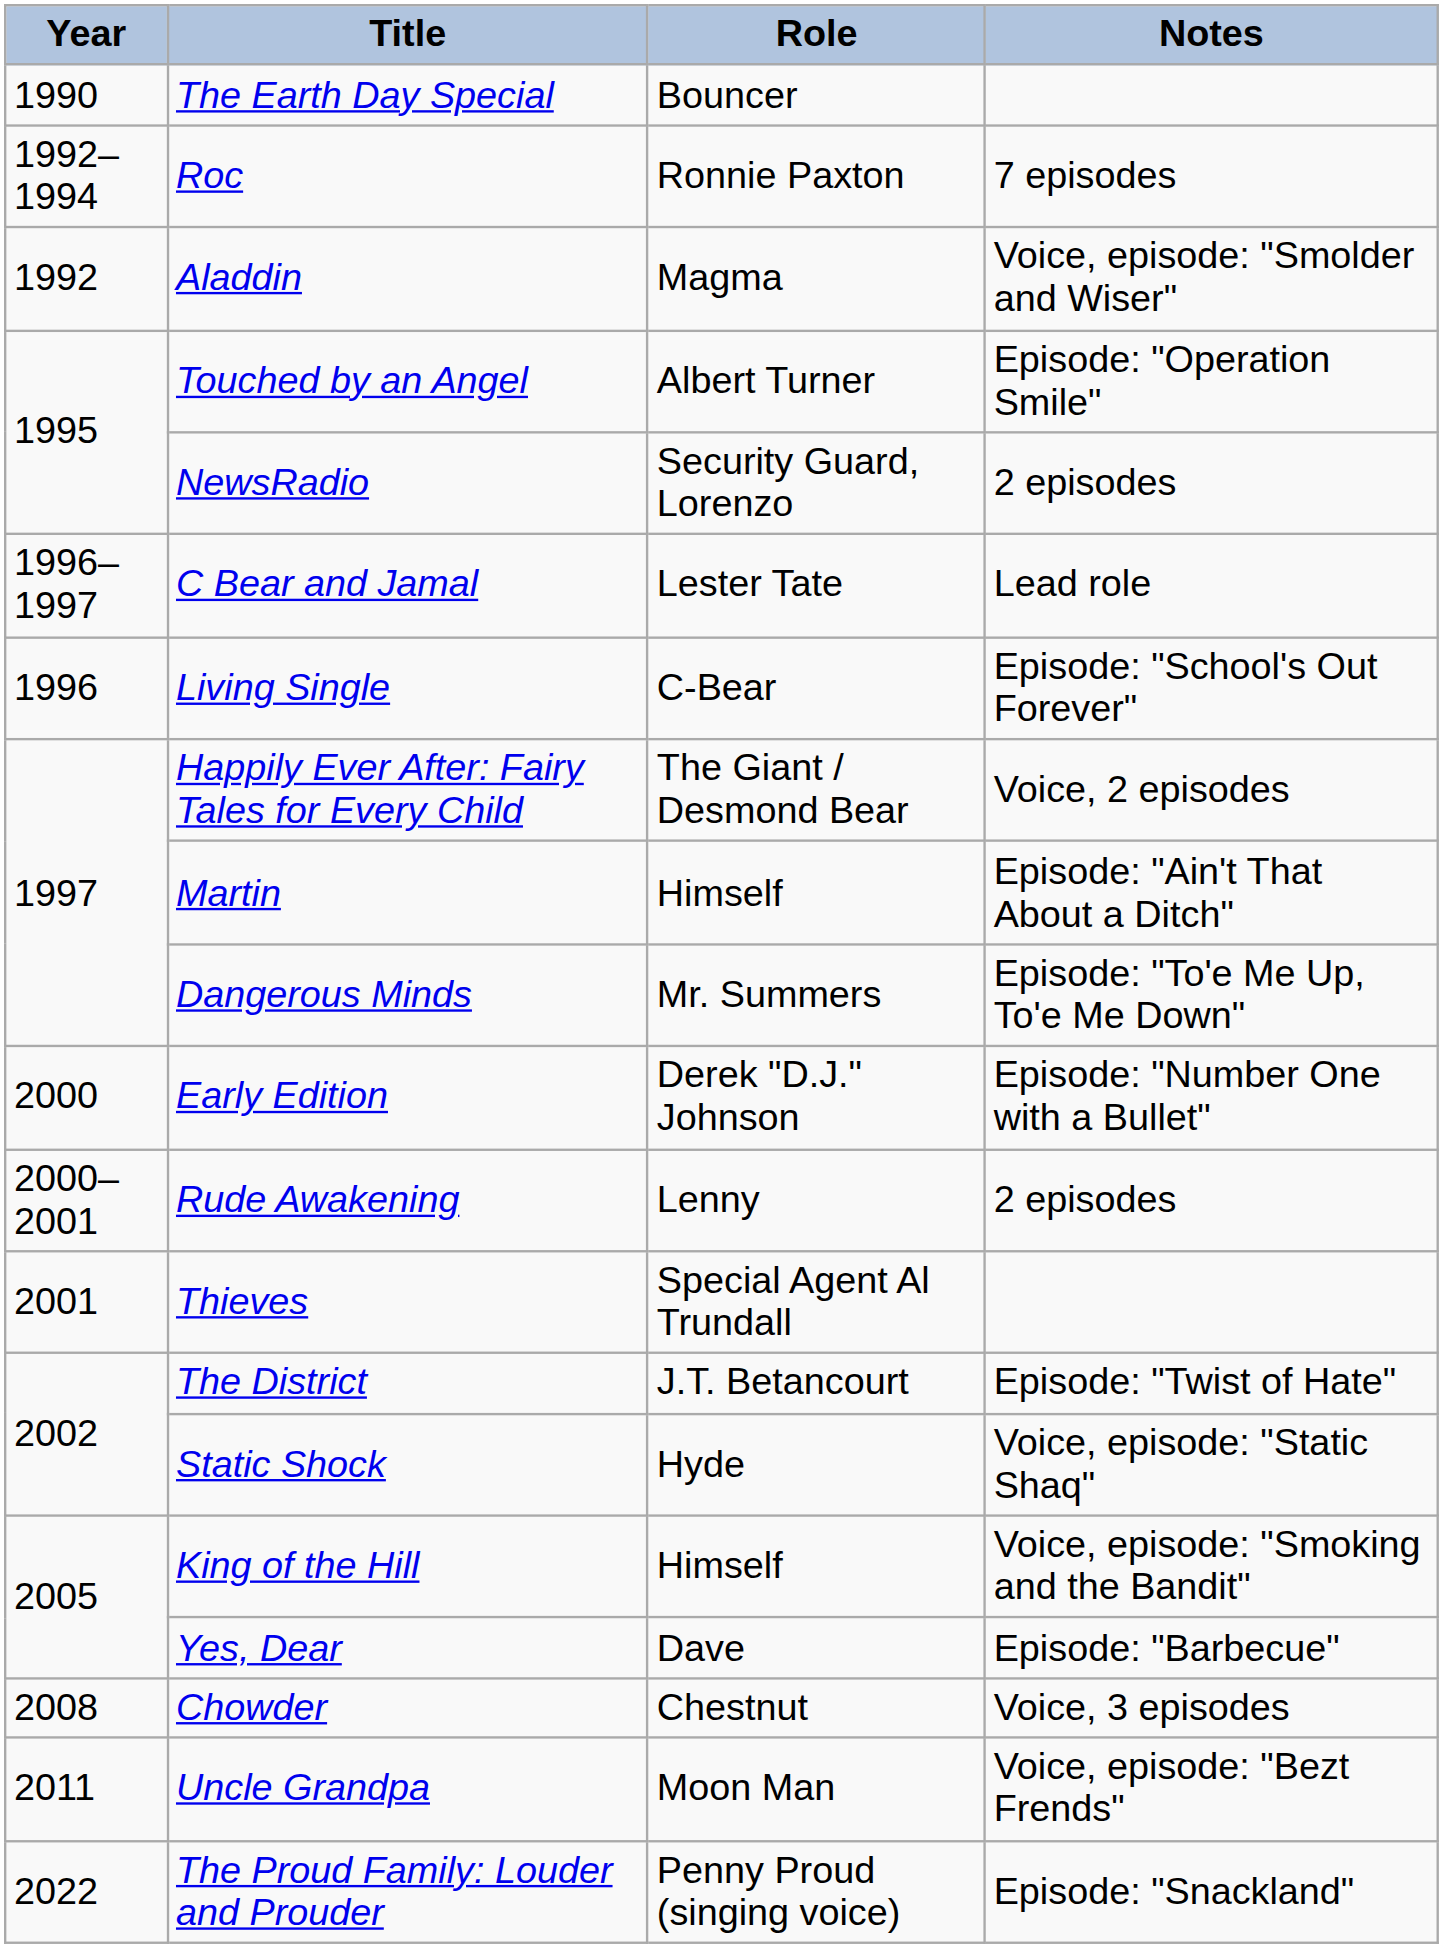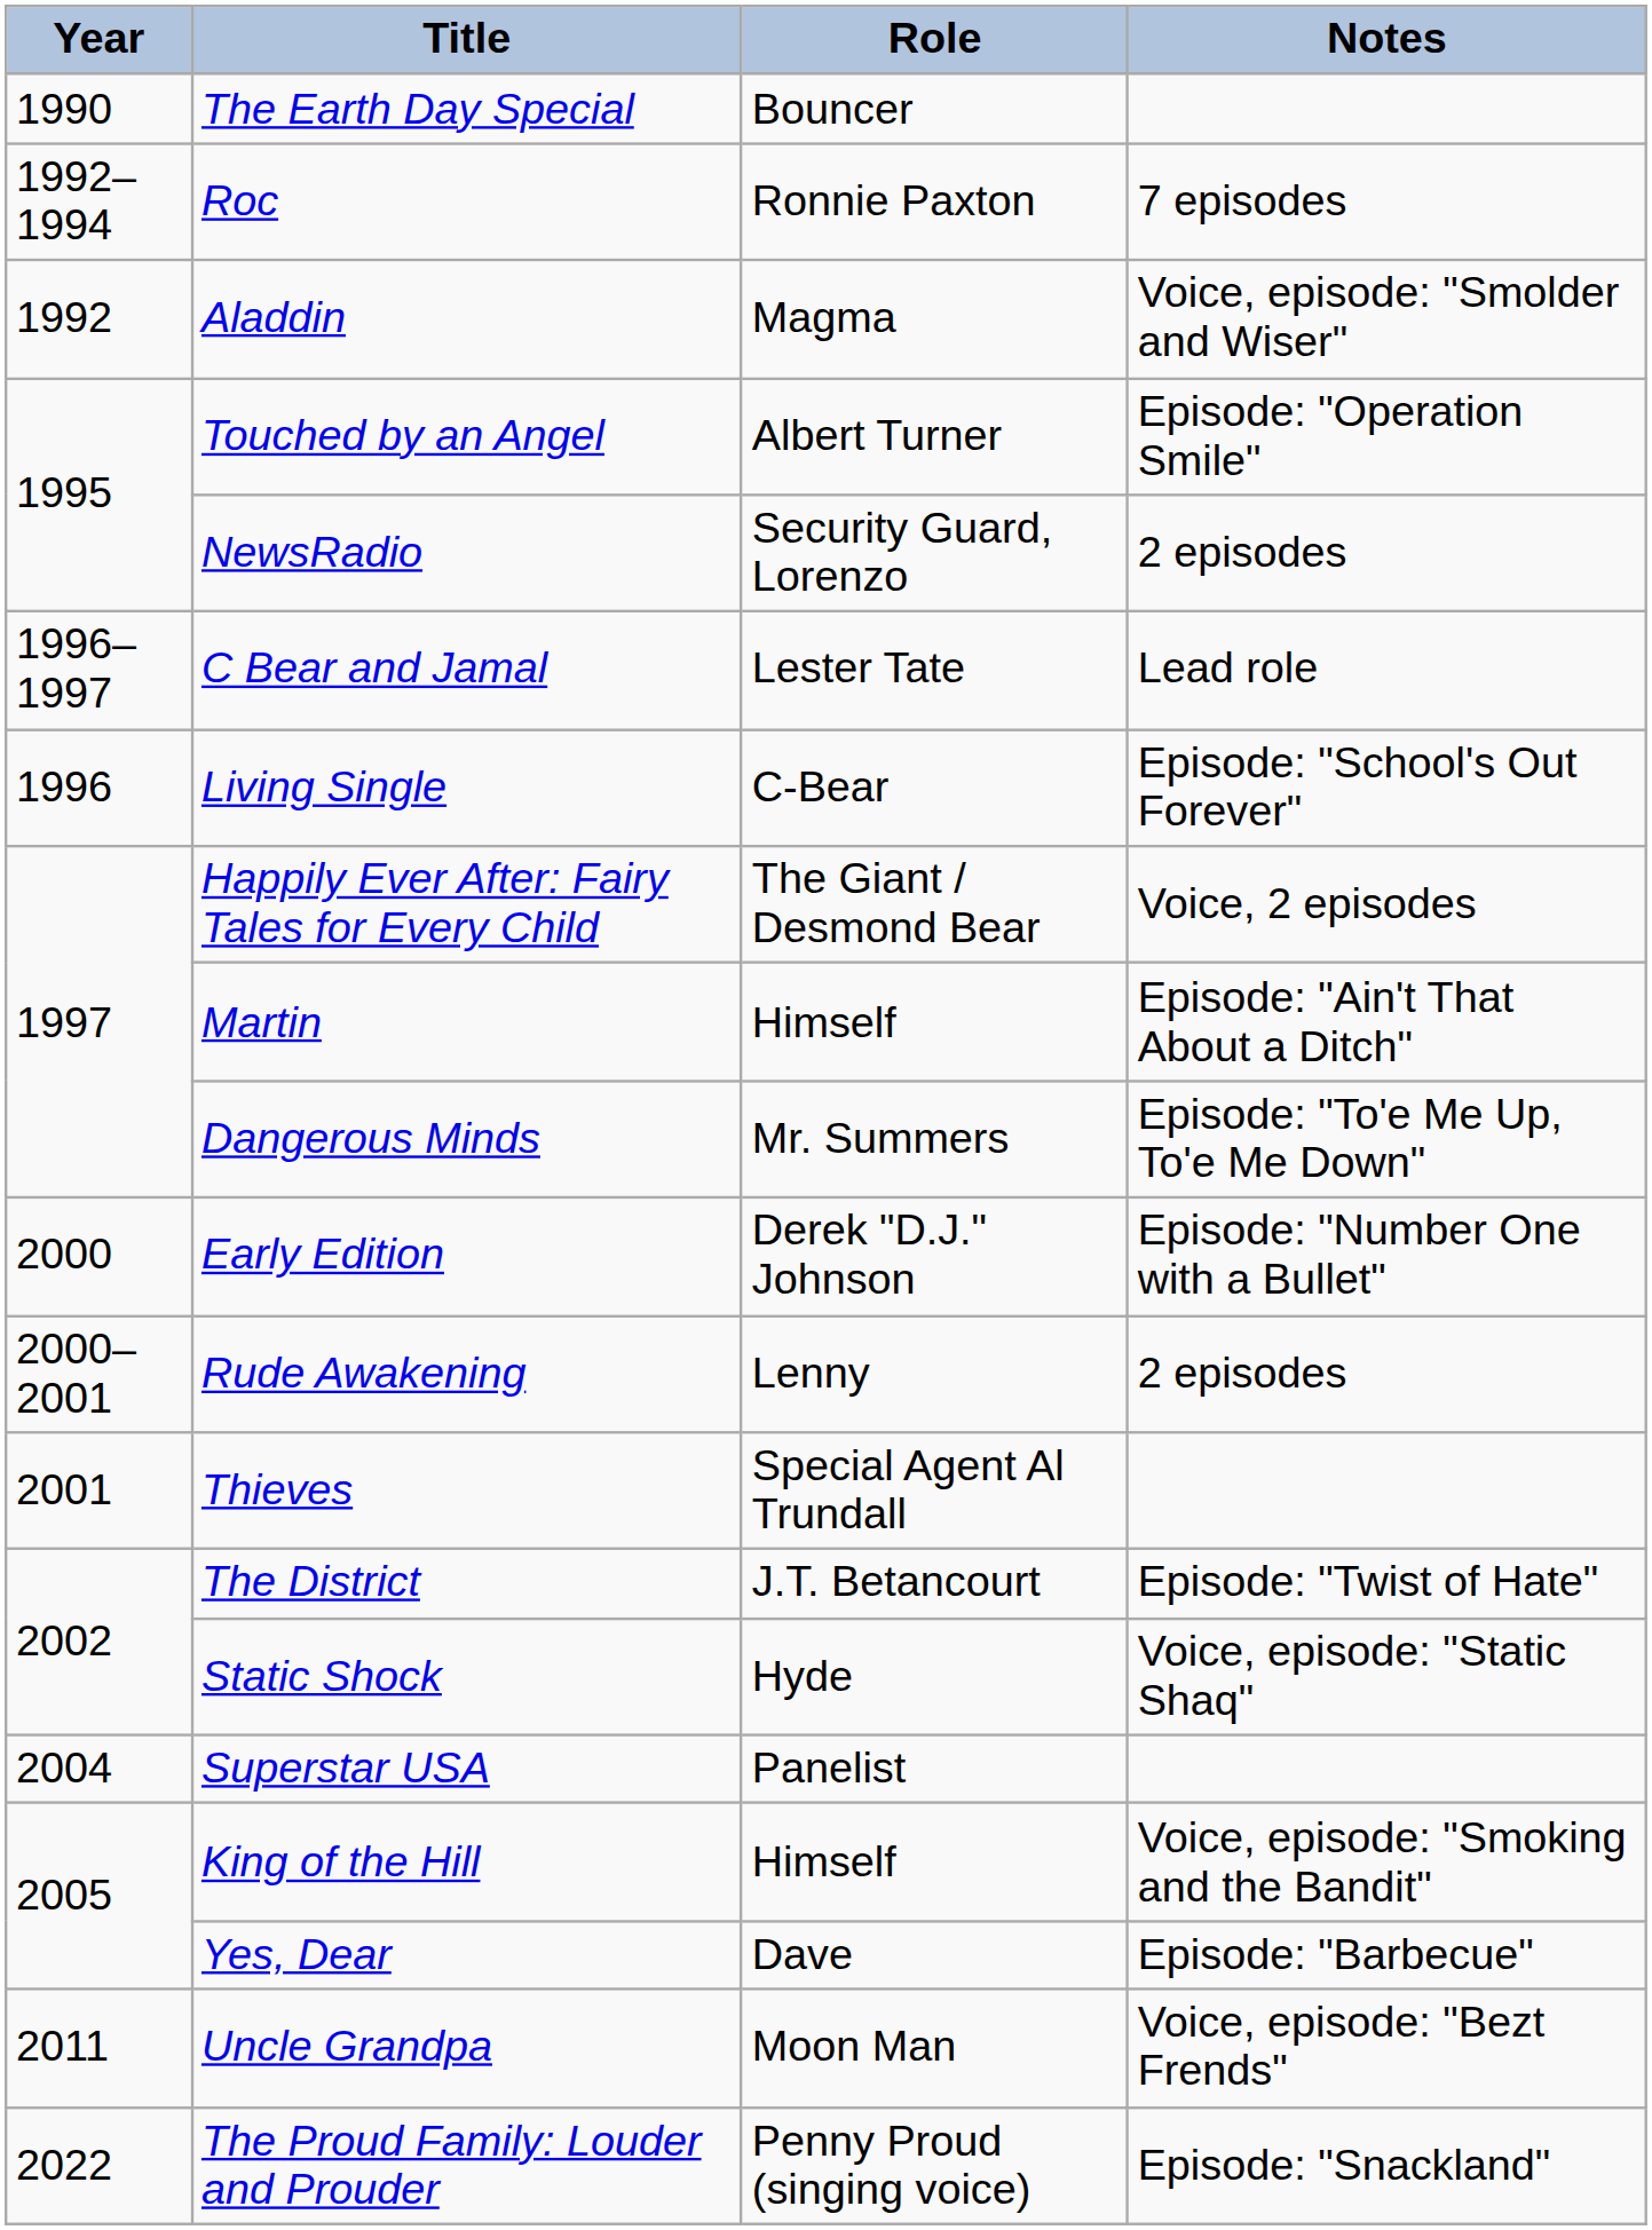+ row: 2004 | Superstar USA | Panelist
- row: 2008 | Chowder | Chestnut | Voice, 3 episodes
